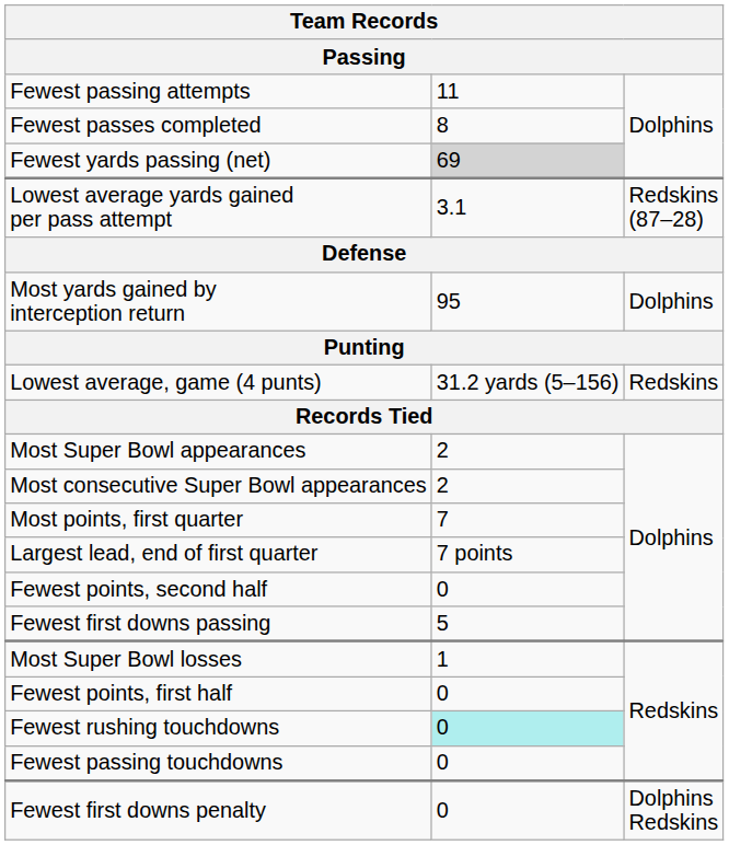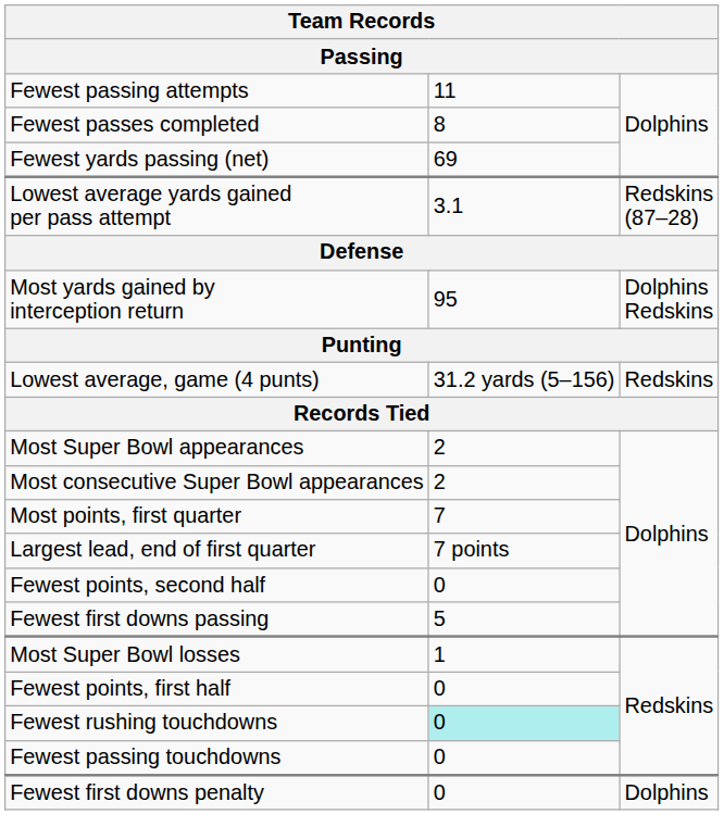Fewest yards passing (net) | column 2: lightgrey background -> no background
Most yards gained by interception return | column 3: Dolphins -> Dolphins Redskins
Fewest first downs penalty | column 3: Dolphins Redskins -> Dolphins
